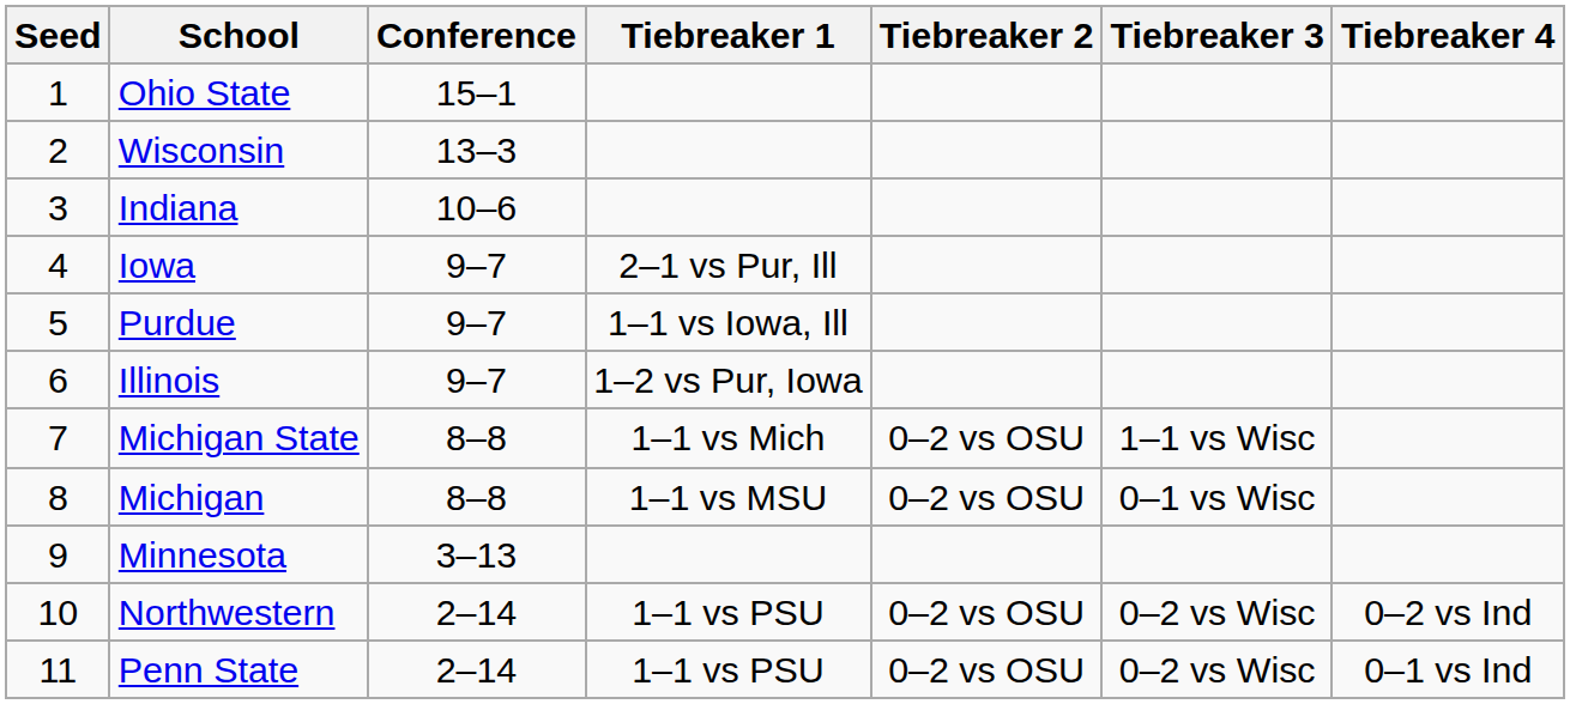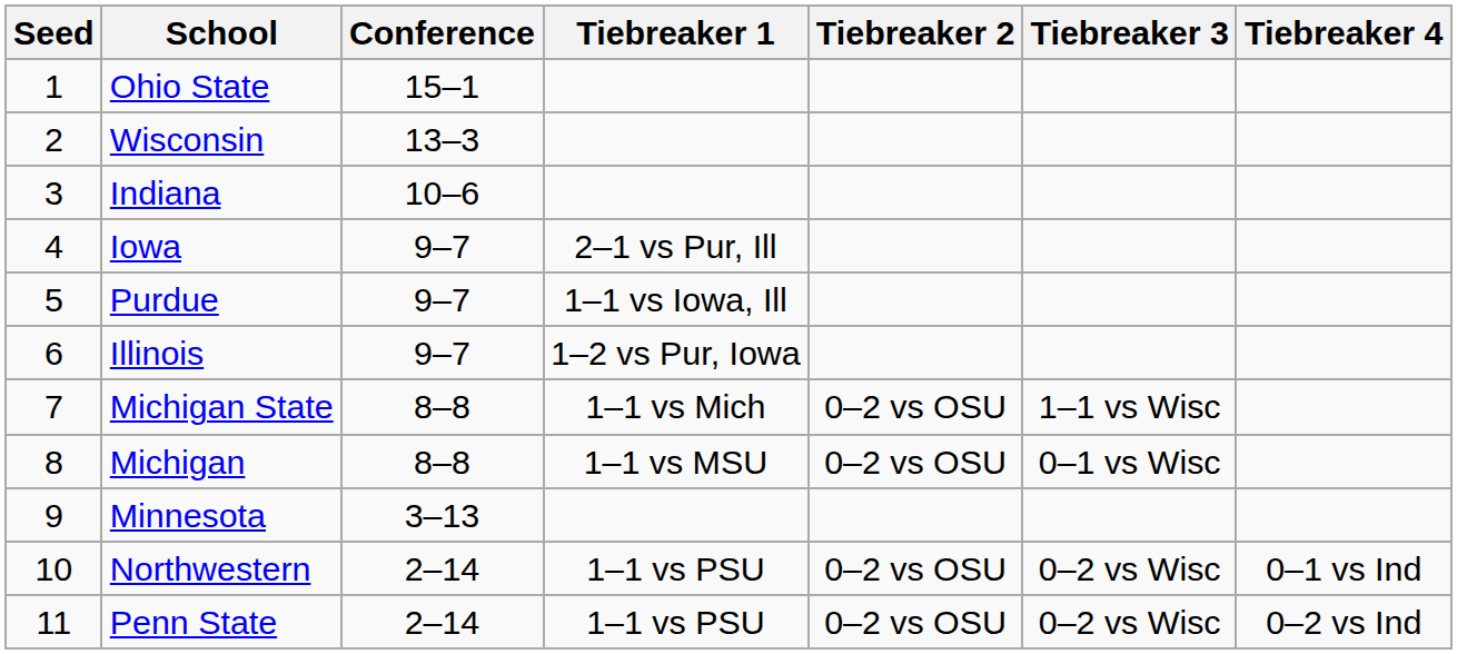Northwestern | Tiebreaker 4: 0–2 vs Ind -> 0–1 vs Ind
Penn State | Tiebreaker 4: 0–1 vs Ind -> 0–2 vs Ind
